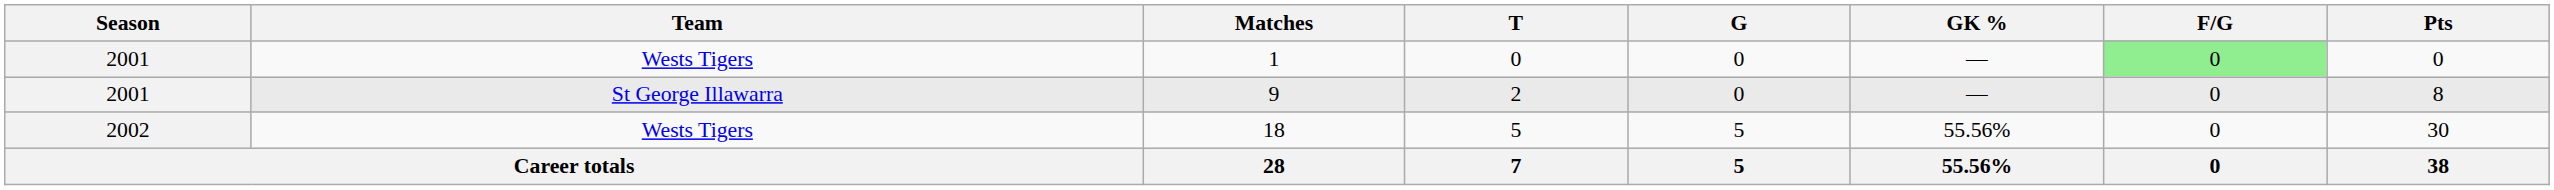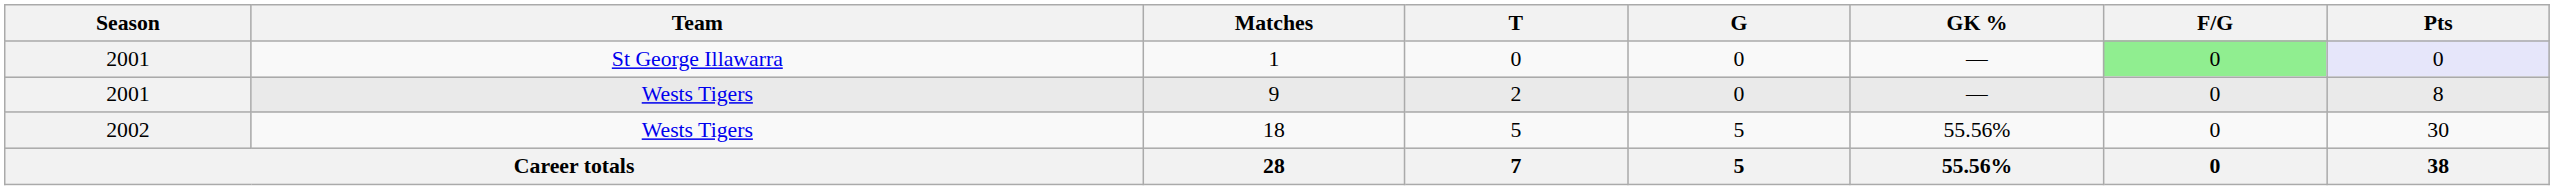1 | Team: Wests Tigers -> St George Illawarra
1 | Pts: no background -> lavender background
9 | Team: St George Illawarra -> Wests Tigers
